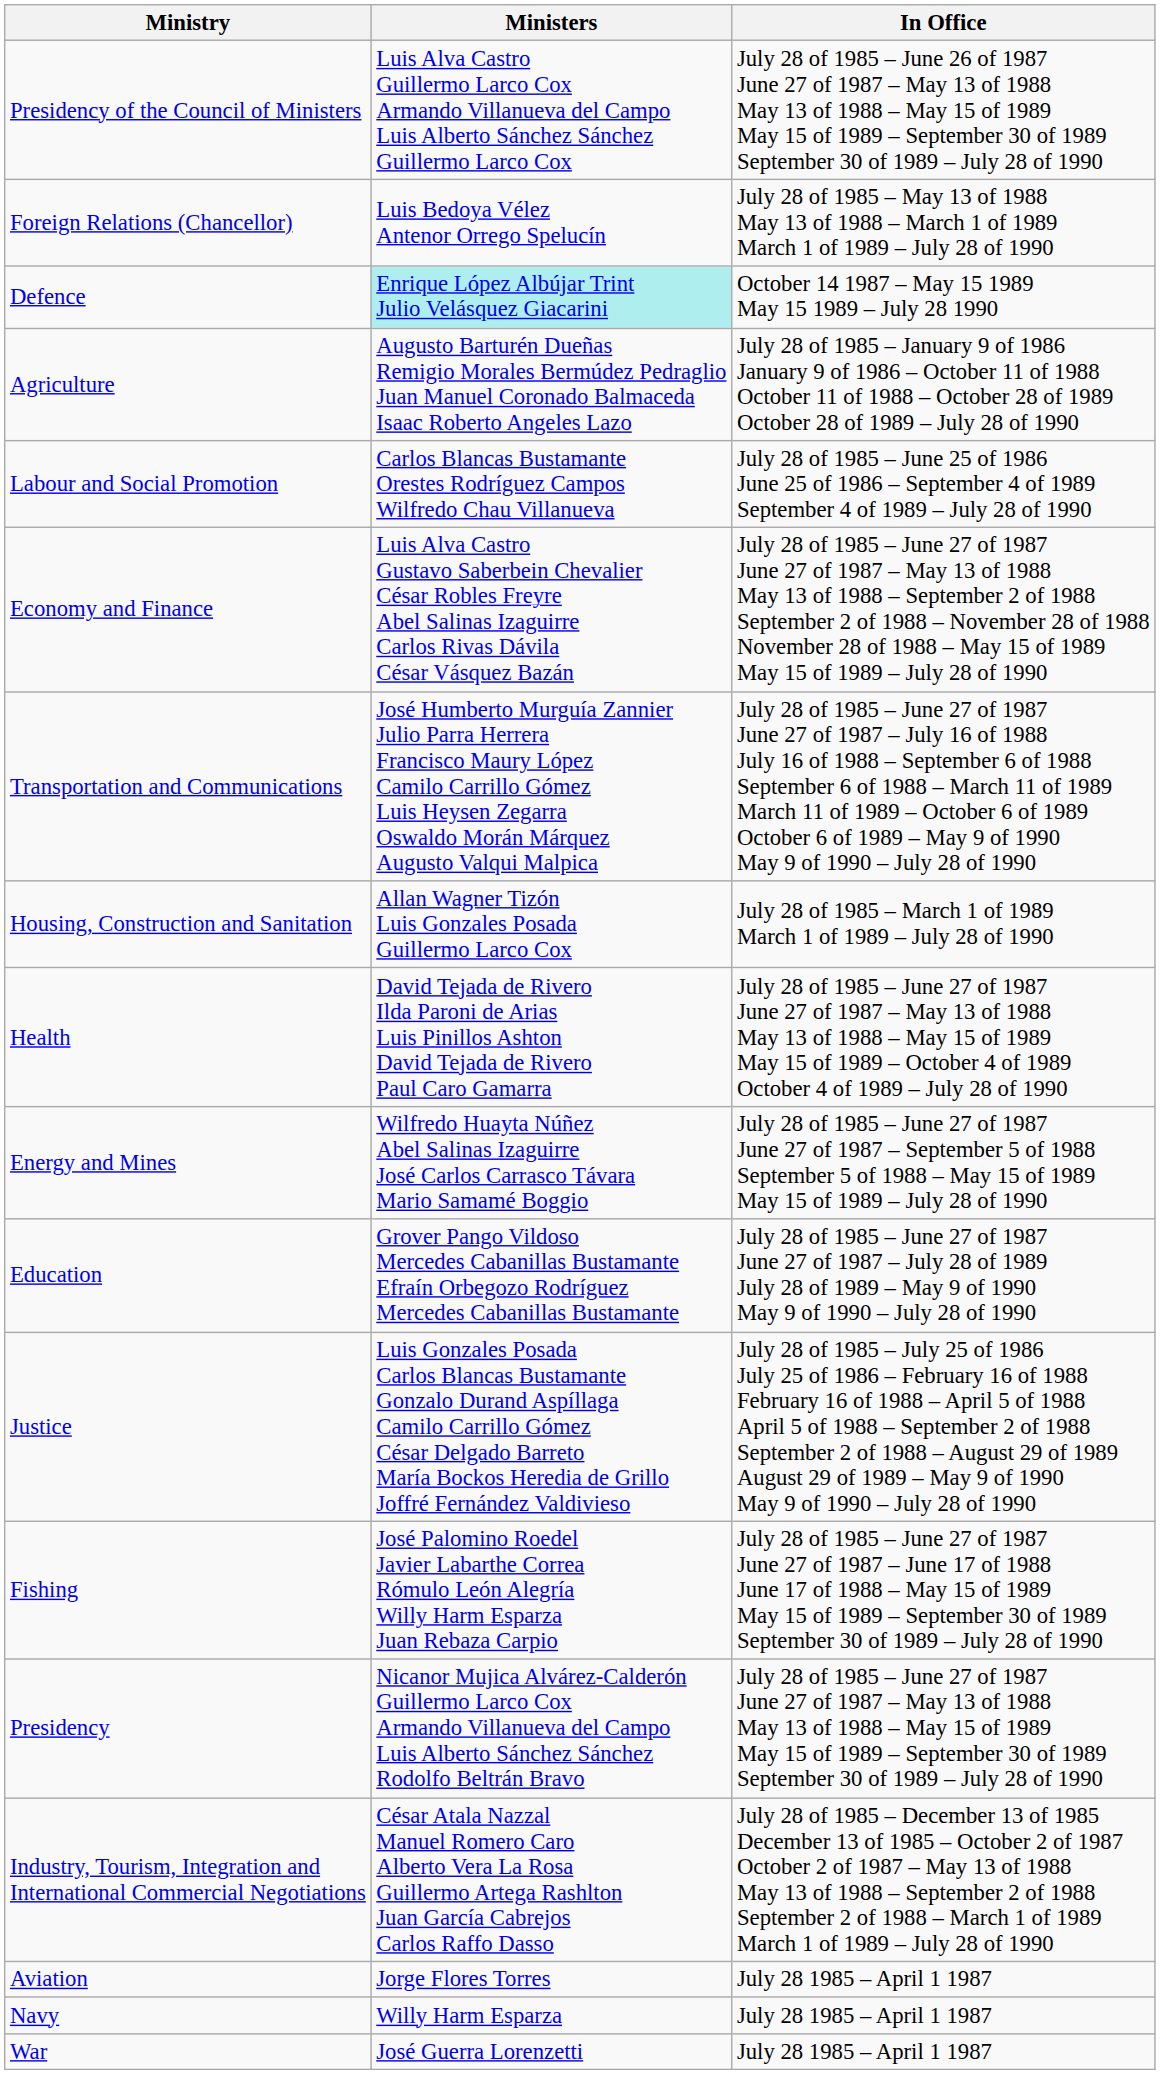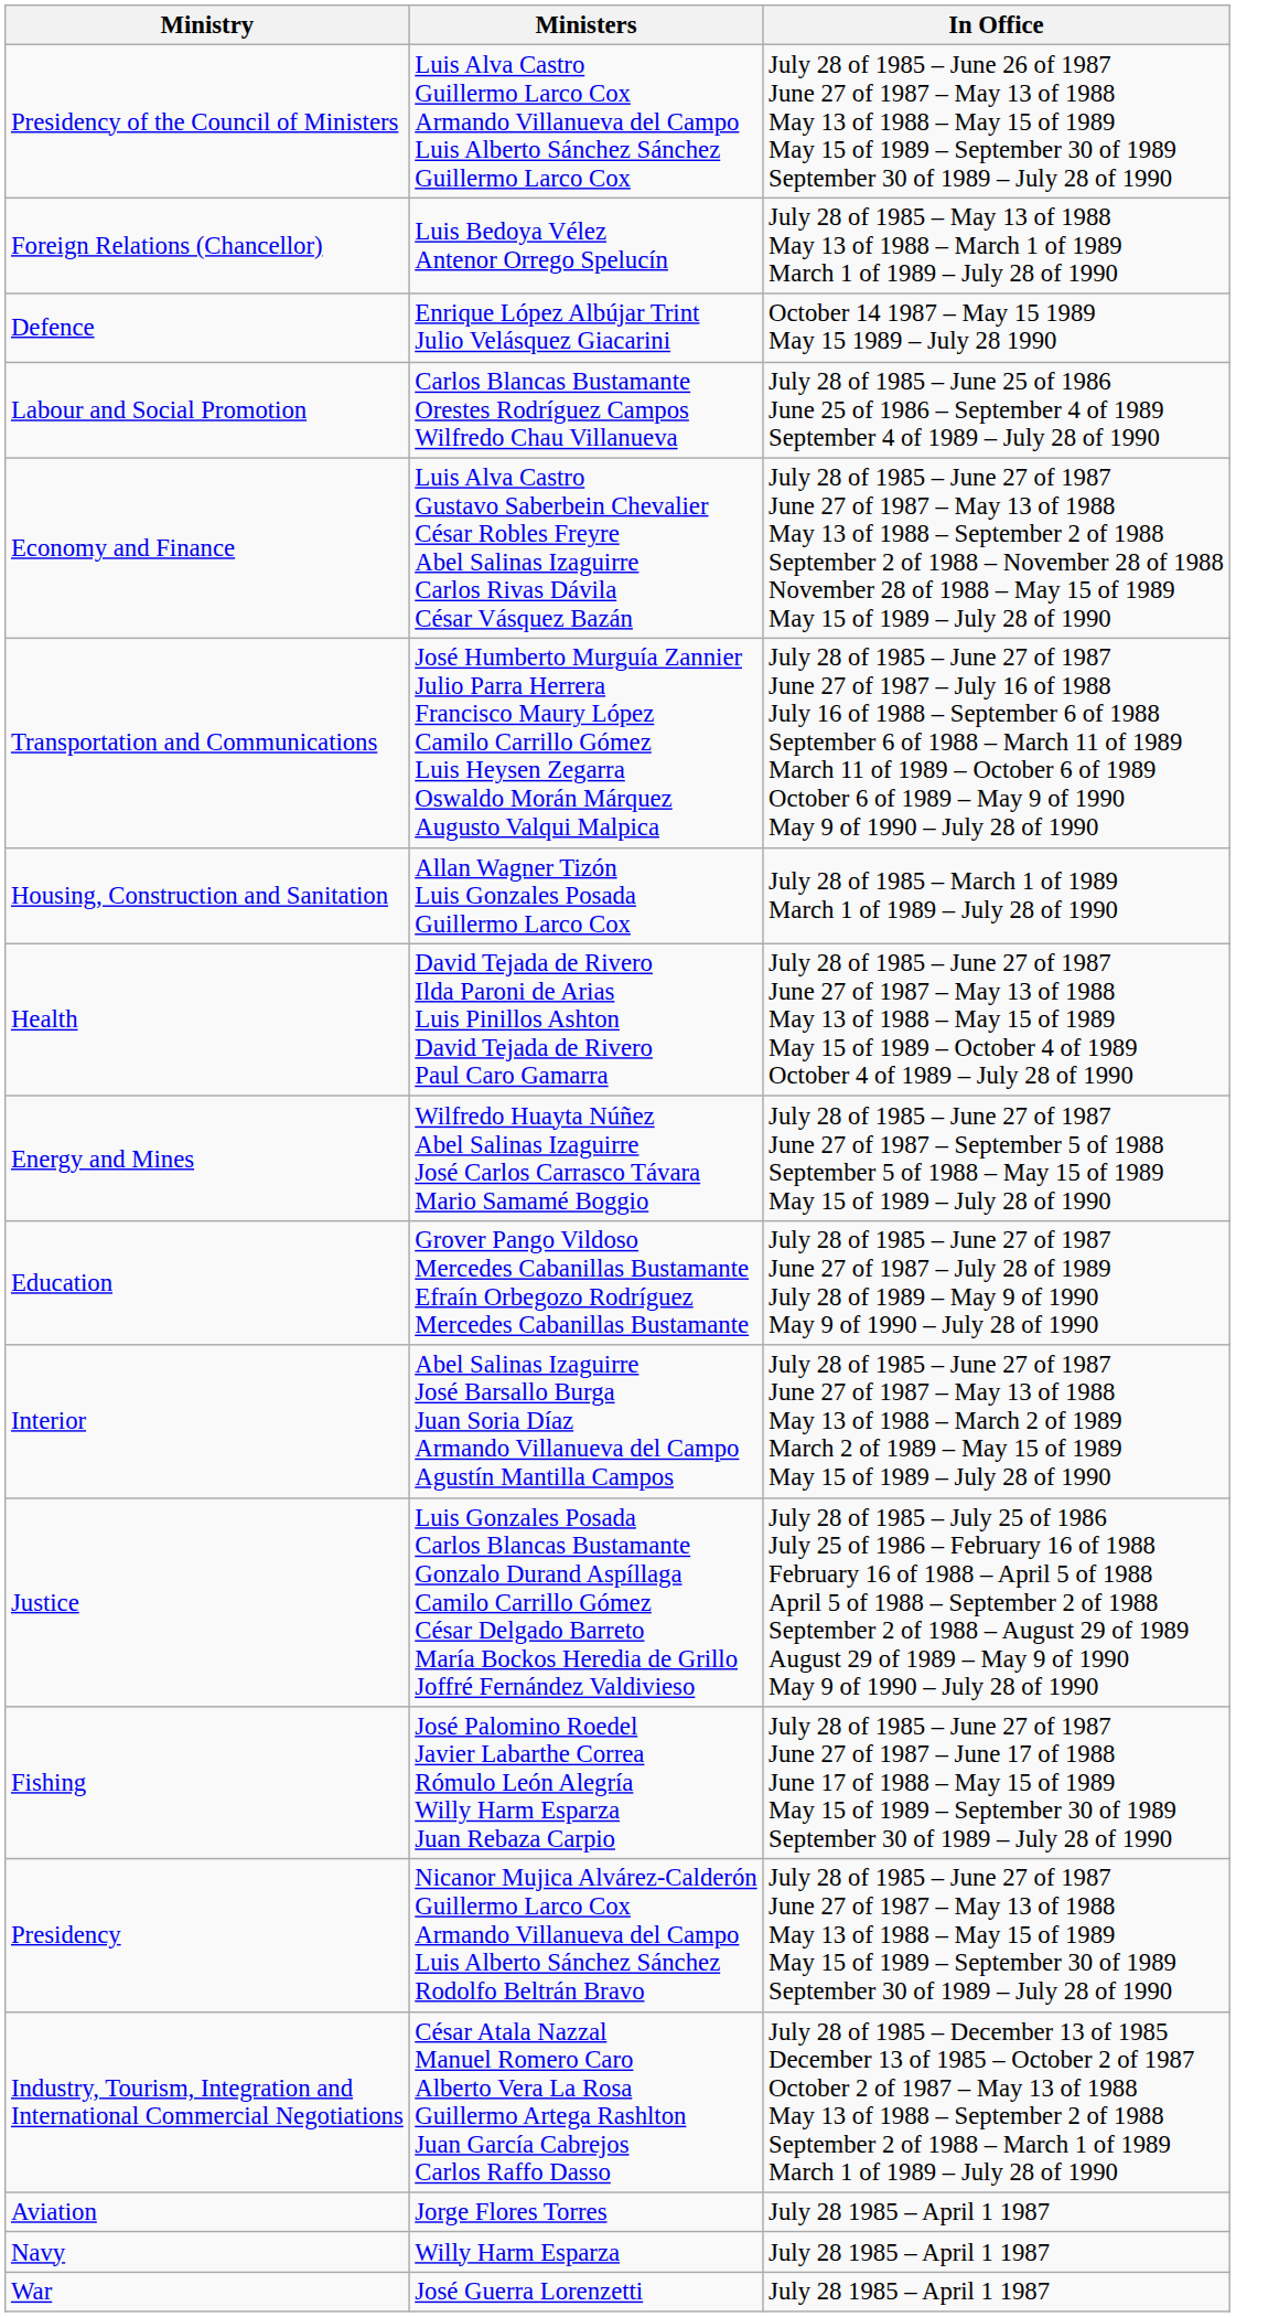Defence | Ministers: paleturquoise background -> no background
- row: Agriculture | Augusto Barturén Dueñas Remigio Morales Bermúdez Pedraglio Juan Manuel Coronado Balmaceda Isaac Roberto Angeles Lazo | July 28 of 1985 – January 9 of 1986 January 9 of 1986 – October 11 of 1988 October 11 of 1988 – October 28 of 1989 October 28 of 1989 – July 28 of 1990
+ row: Interior | Abel Salinas Izaguirre José Barsallo Burga Juan Soria Díaz Armando Villanueva del Campo Agustín Mantilla Campos | July 28 of 1985 – June 27 of 1987 June 27 of 1987 – May 13 of 1988 May 13 of 1988 – March 2 of 1989 March 2 of 1989 – May 15 of 1989 May 15 of 1989 – July 28 of 1990
